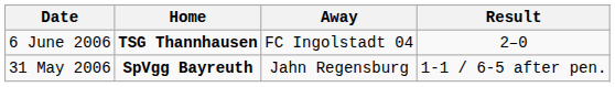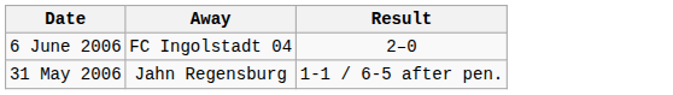- column: Home | TSG Thannhausen | SpVgg Bayreuth
